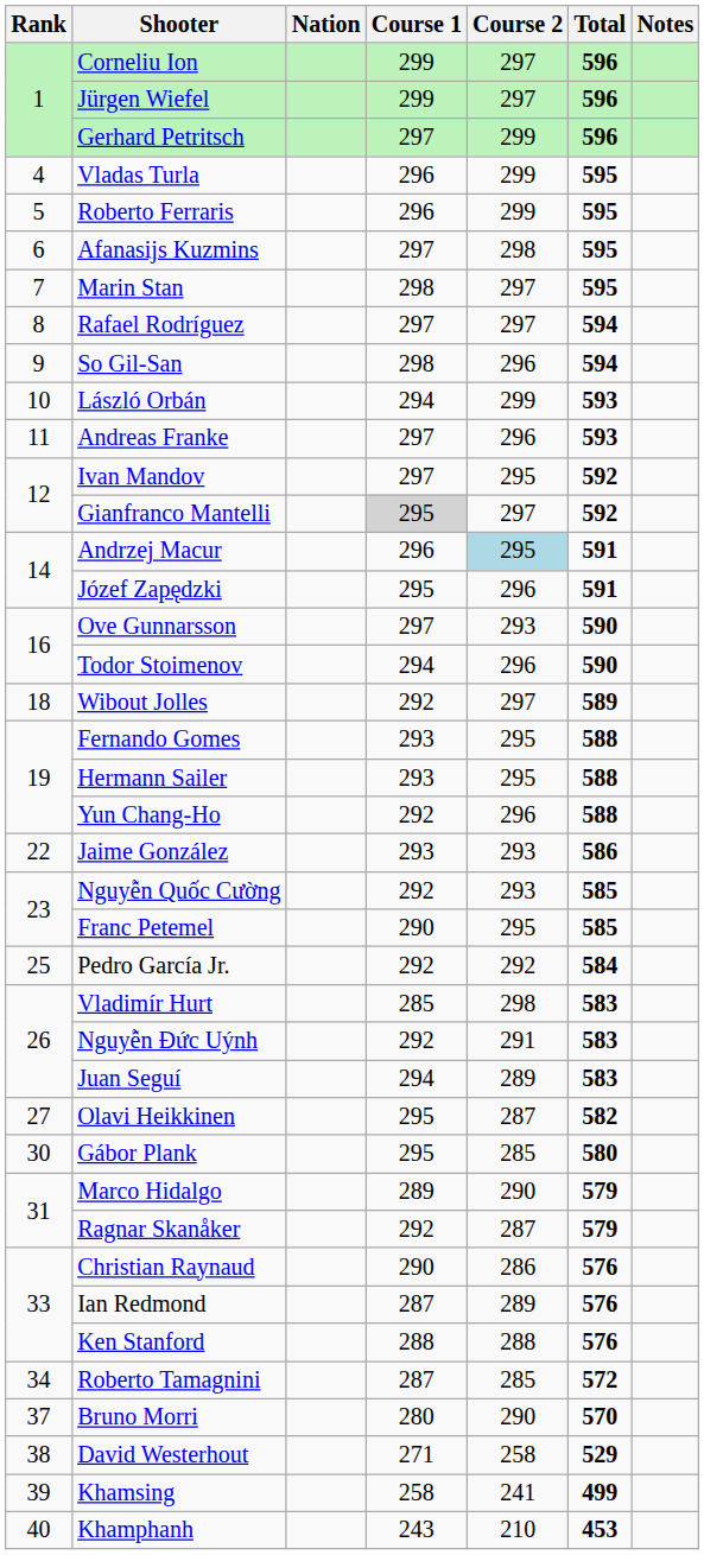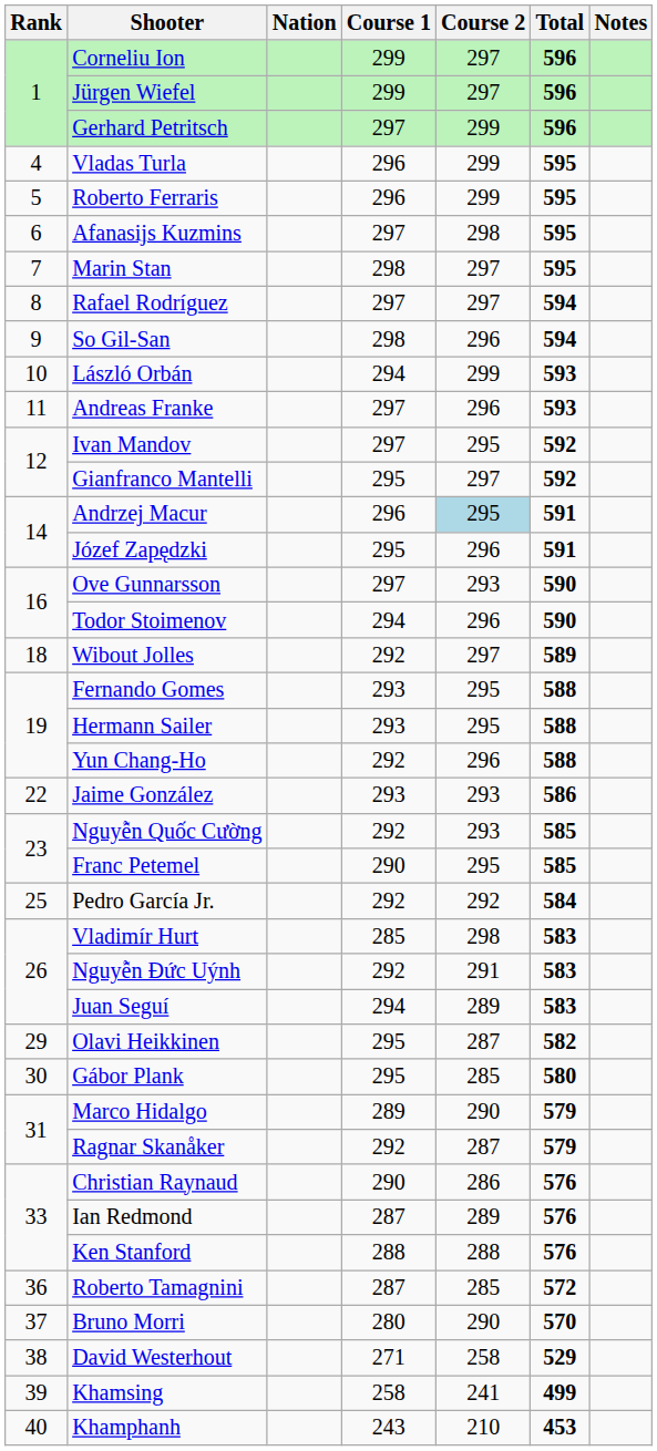Gianfranco Mantelli | Course 1: lightgrey background -> no background
Olavi Heikkinen | Rank: 27 -> 29
Roberto Tamagnini | Rank: 34 -> 36
